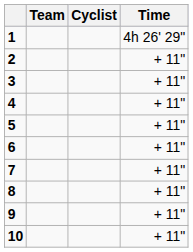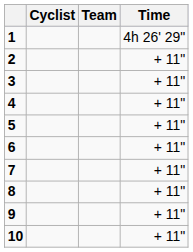columns swapped: Cyclist <-> Team
